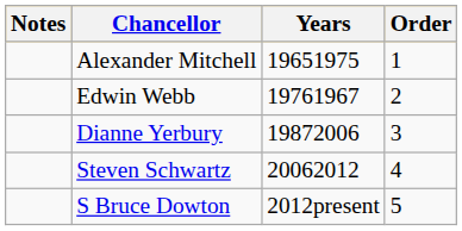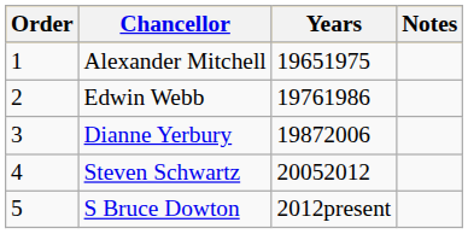columns swapped: Order <-> Notes
Edwin Webb | Years: 19761967 -> 19761986
Steven Schwartz | Years: 20062012 -> 20052012
